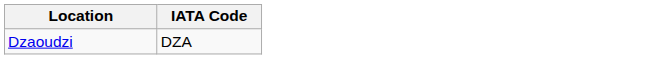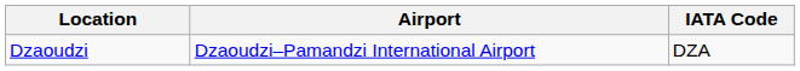+ column: Airport | Dzaoudzi–Pamandzi International Airport
